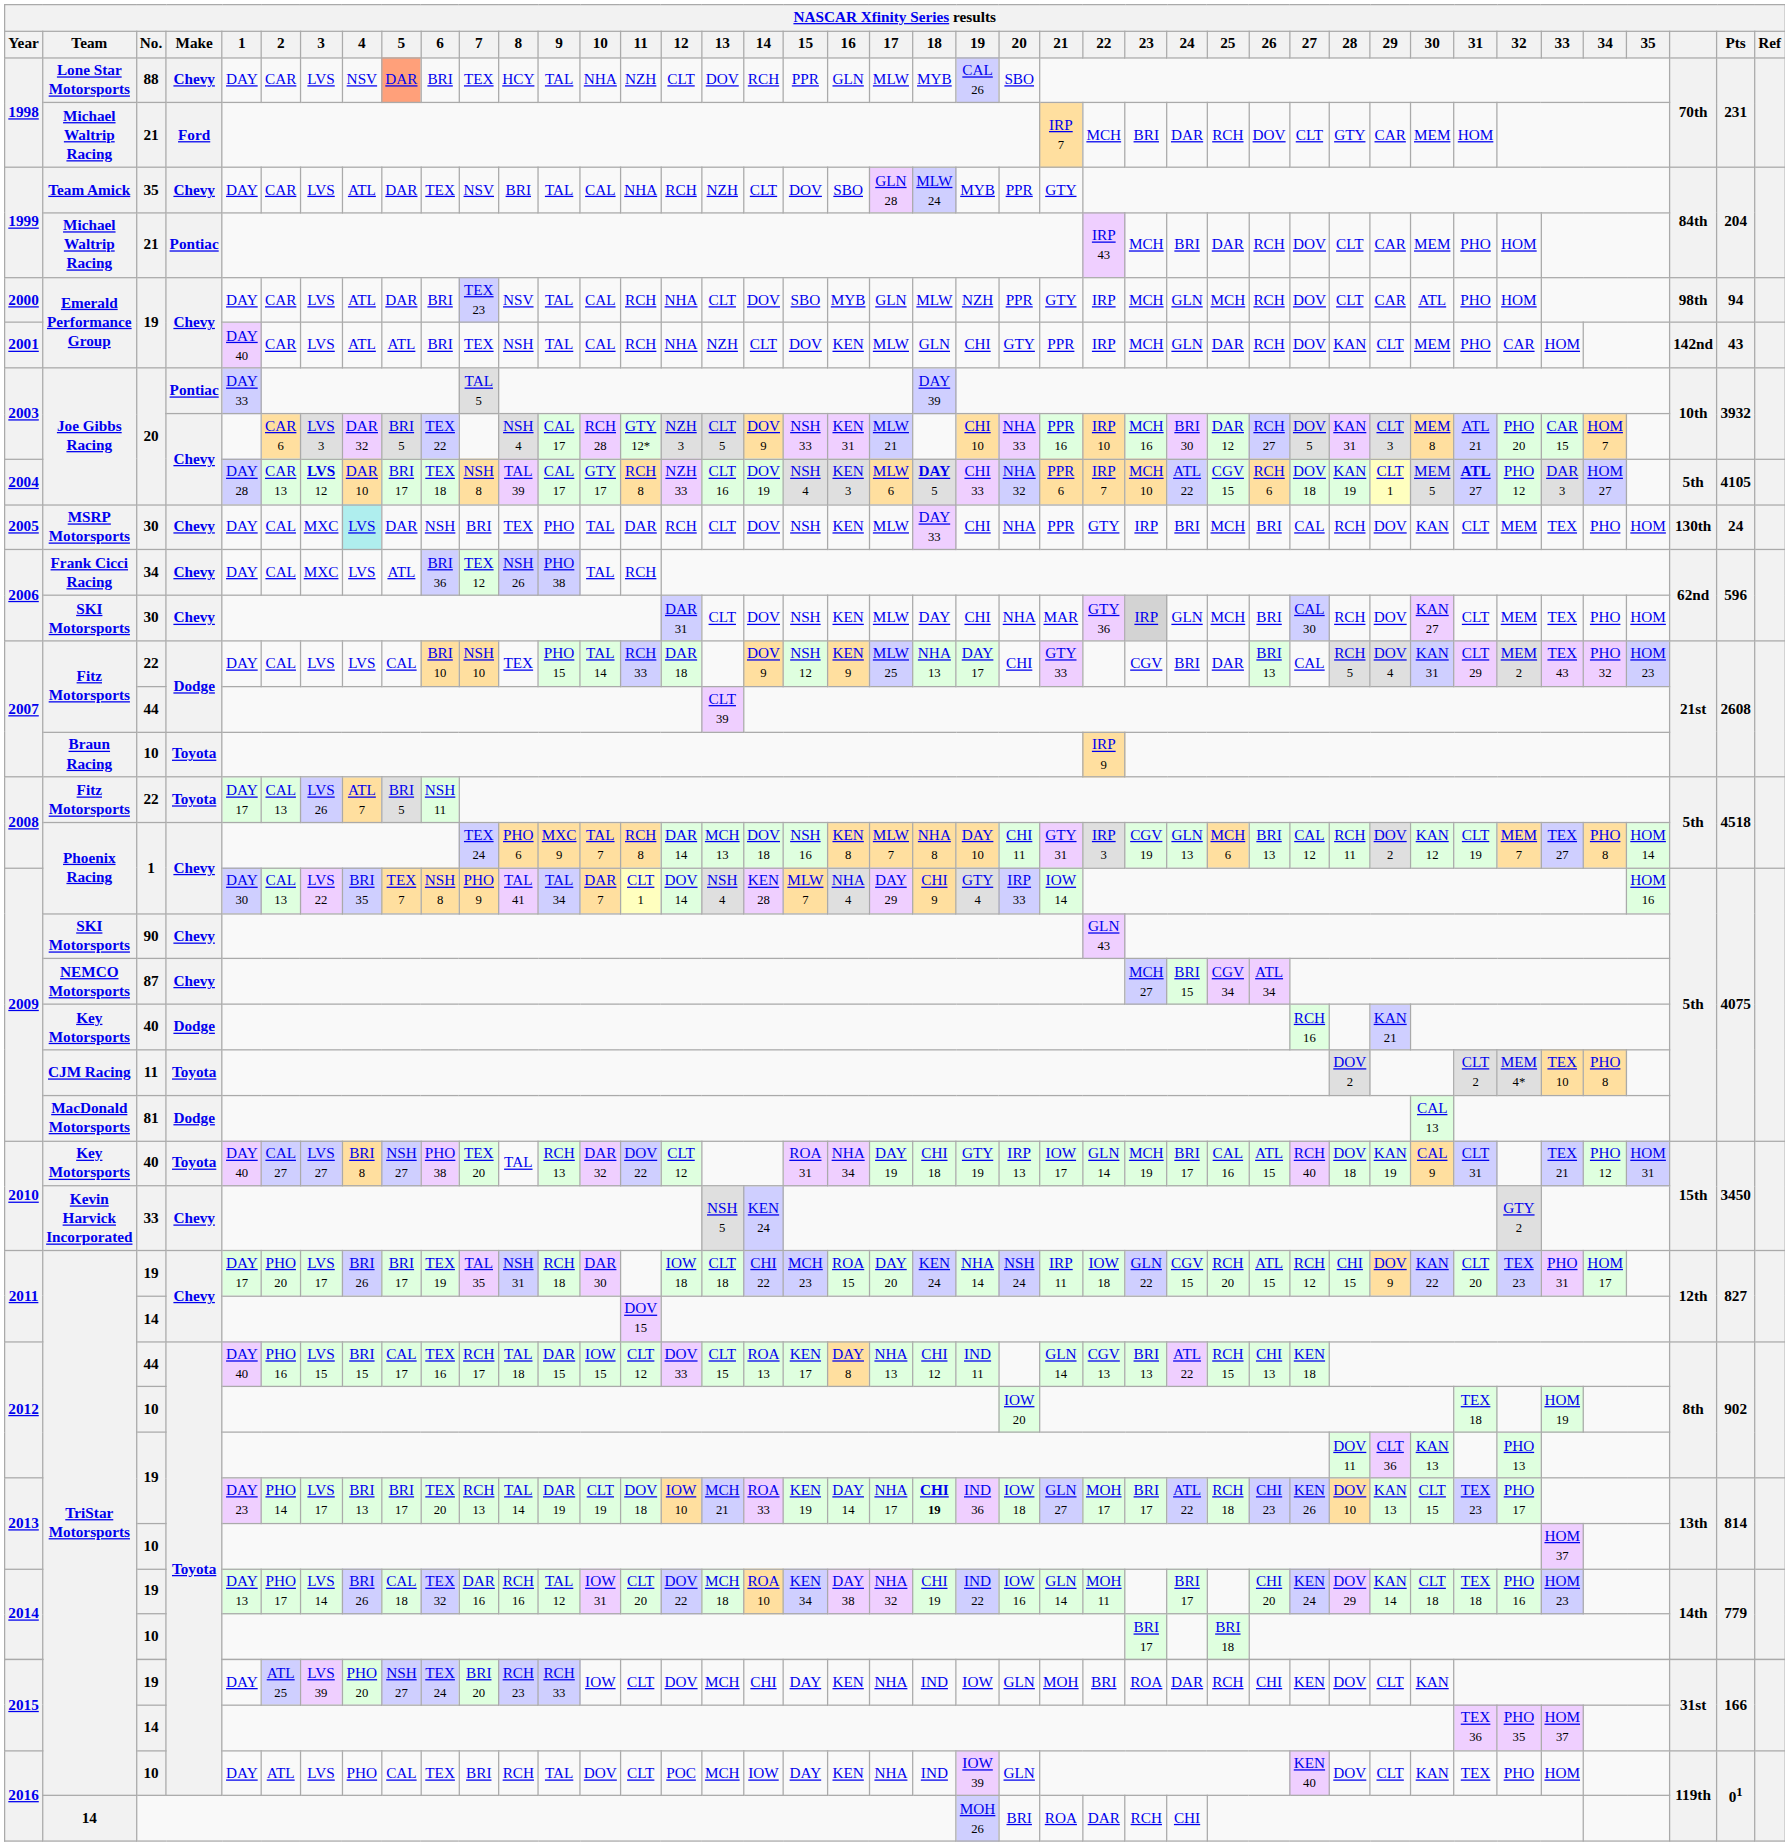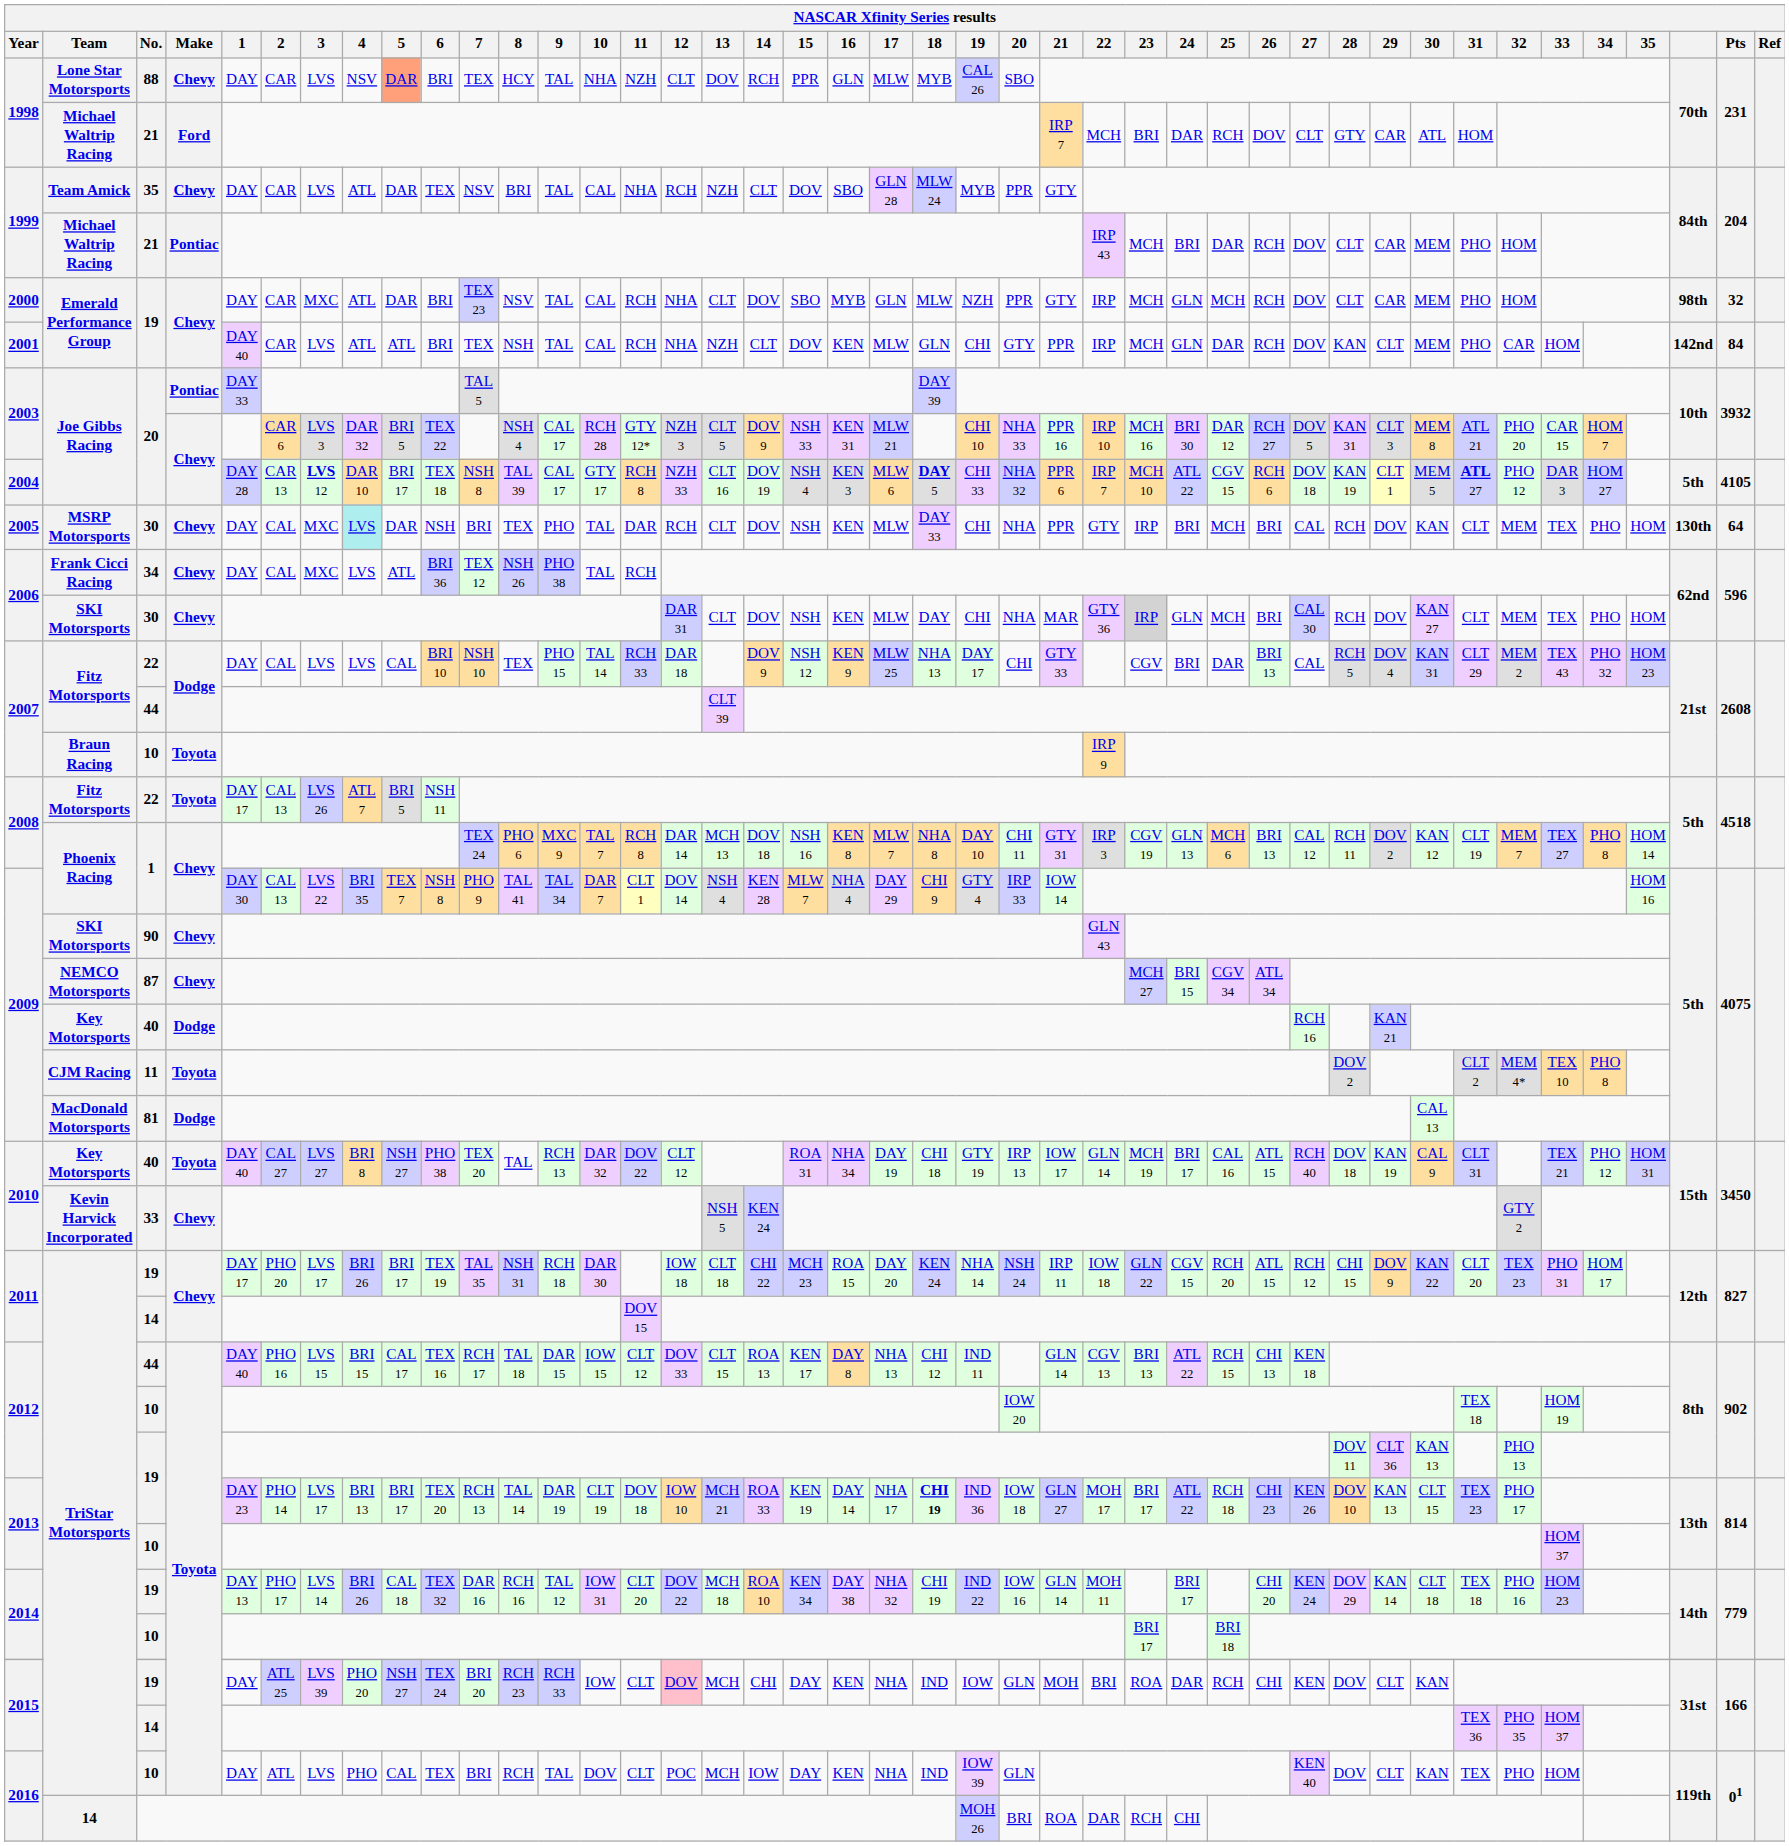1998 / 21 | 30: MEM -> ATL
2000 / 19 | 3: LVS -> MXC
2000 / 19 | 30: ATL -> MEM
2000 / 19 | Pts: 94 -> 32
2001 / 19 | Pts: 43 -> 84
2005 / 30 | Pts: 24 -> 64
2015 / 19 | 12: no background -> pink background
